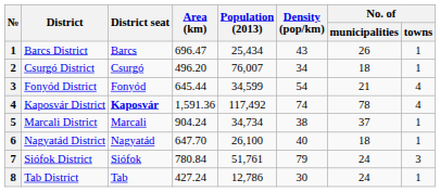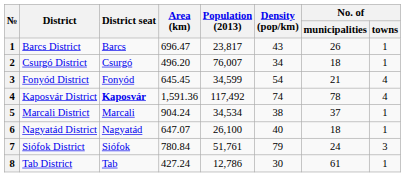Barcs District | Population (2013): 25,434 -> 23,817
Fonyód District | Area (km): 645.44 -> 645.45
Marcali District | Population (2013): 34,734 -> 34,534
Nagyatád District | Area (km): 647.70 -> 647.07
Tab District | No. of / municipalities: 24 -> 61
